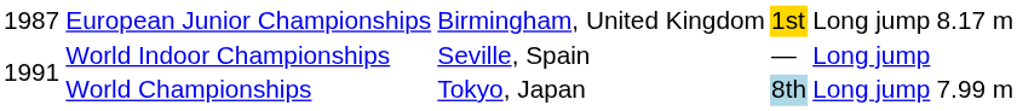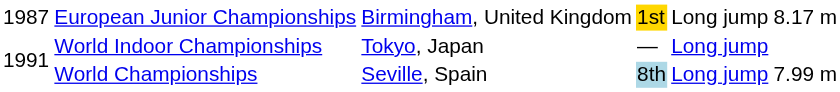World Indoor Championships | column 3: Seville, Spain -> Tokyo, Japan
World Championships | column 3: Tokyo, Japan -> Seville, Spain
